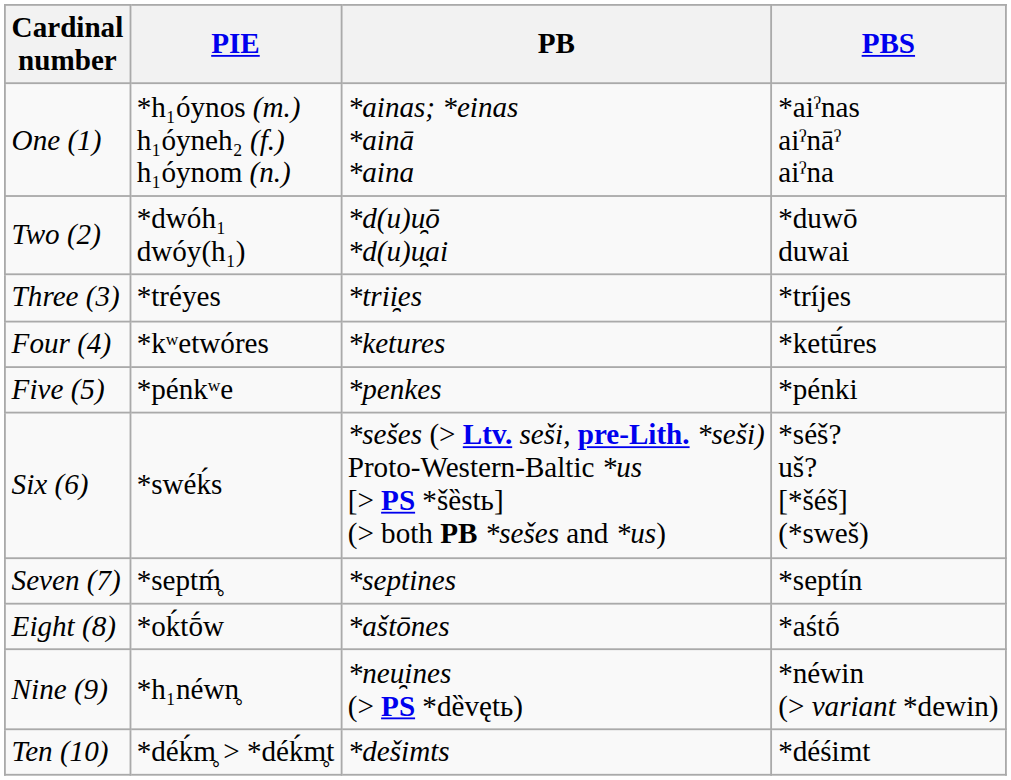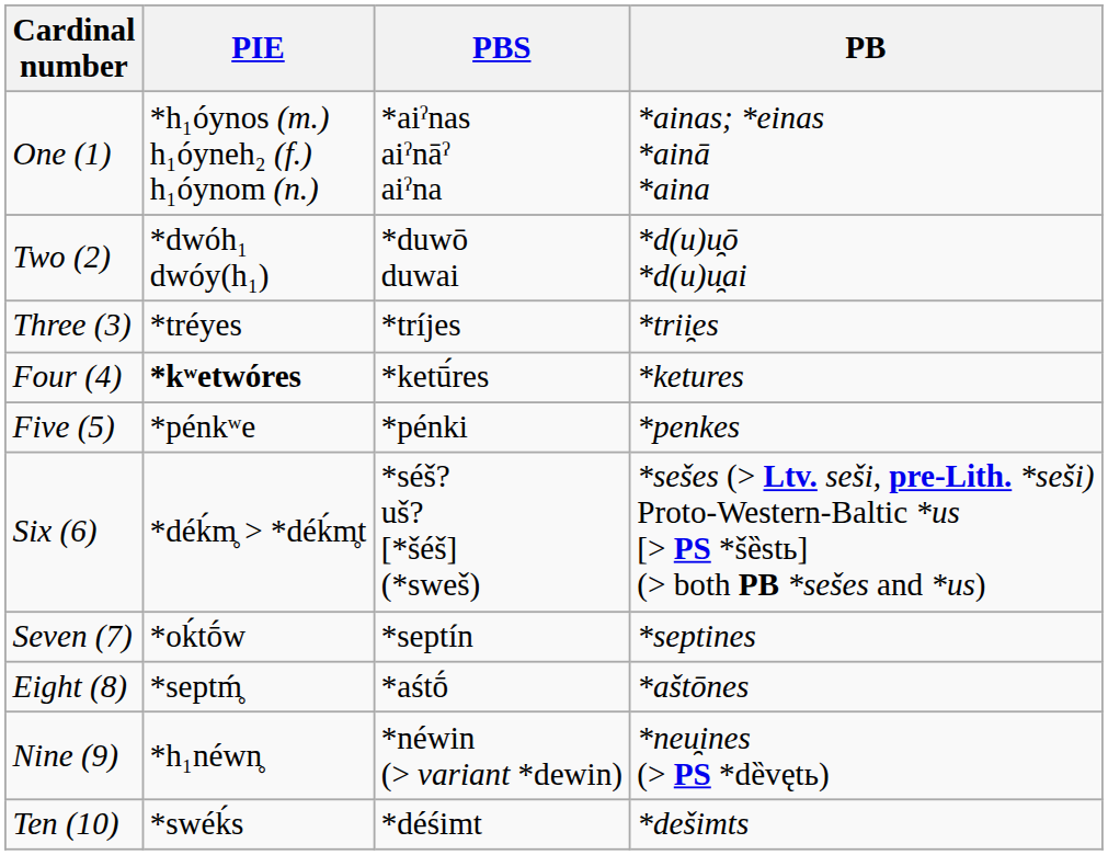columns swapped: PBS <-> PB
Four (4) | PIE: normal -> bold
Six (6) | PIE: *swéḱs -> *déḱm̥ > *déḱm̥t
Seven (7) | PIE: *septḿ̥ -> *oḱtṓw
Eight (8) | PIE: *oḱtṓw -> *septḿ̥
Ten (10) | PIE: *déḱm̥ > *déḱm̥t -> *swéḱs
